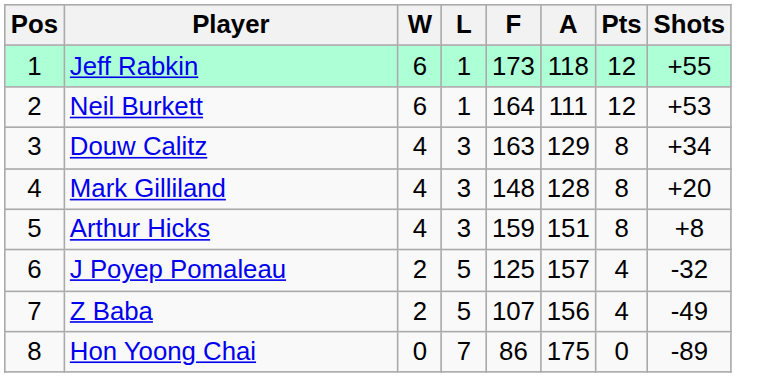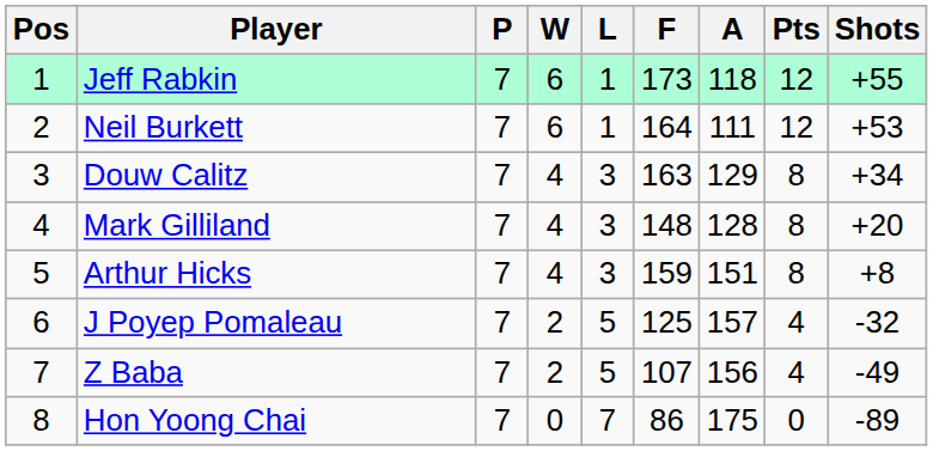+ column: P | 7 | 7 | 7 | 7 | 7 | 7 | 7 | 7
